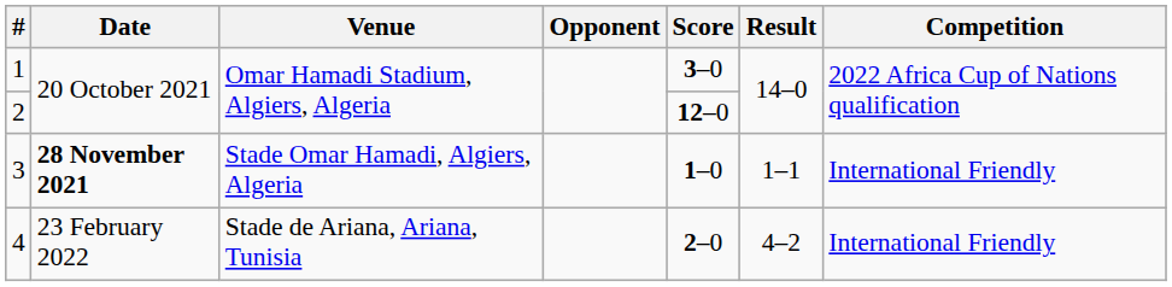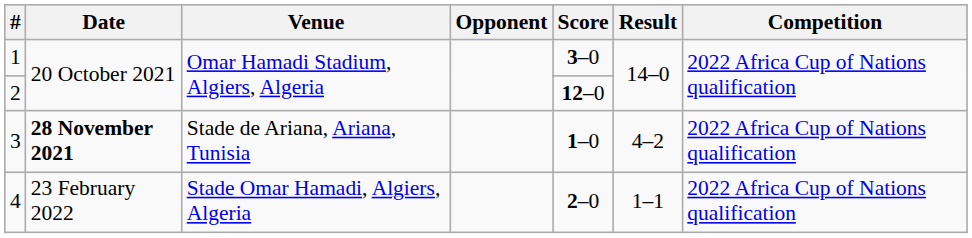3 | Venue: Stade Omar Hamadi, Algiers, Algeria -> Stade de Ariana, Ariana, Tunisia
3 | Result: 1–1 -> 4–2
3 | Competition: International Friendly -> 2022 Africa Cup of Nations qualification
4 | Venue: Stade de Ariana, Ariana, Tunisia -> Stade Omar Hamadi, Algiers, Algeria
4 | Result: 4–2 -> 1–1
4 | Competition: International Friendly -> 2022 Africa Cup of Nations qualification
